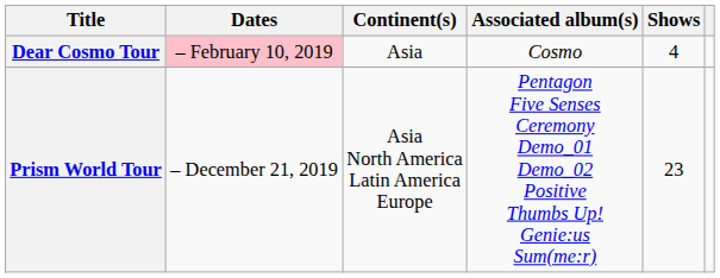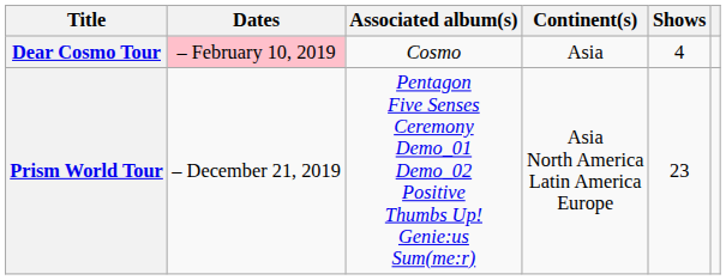columns swapped: Associated album(s) <-> Continent(s)
